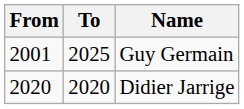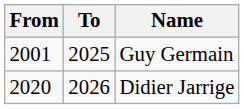Didier Jarrige | To: 2020 -> 2026
